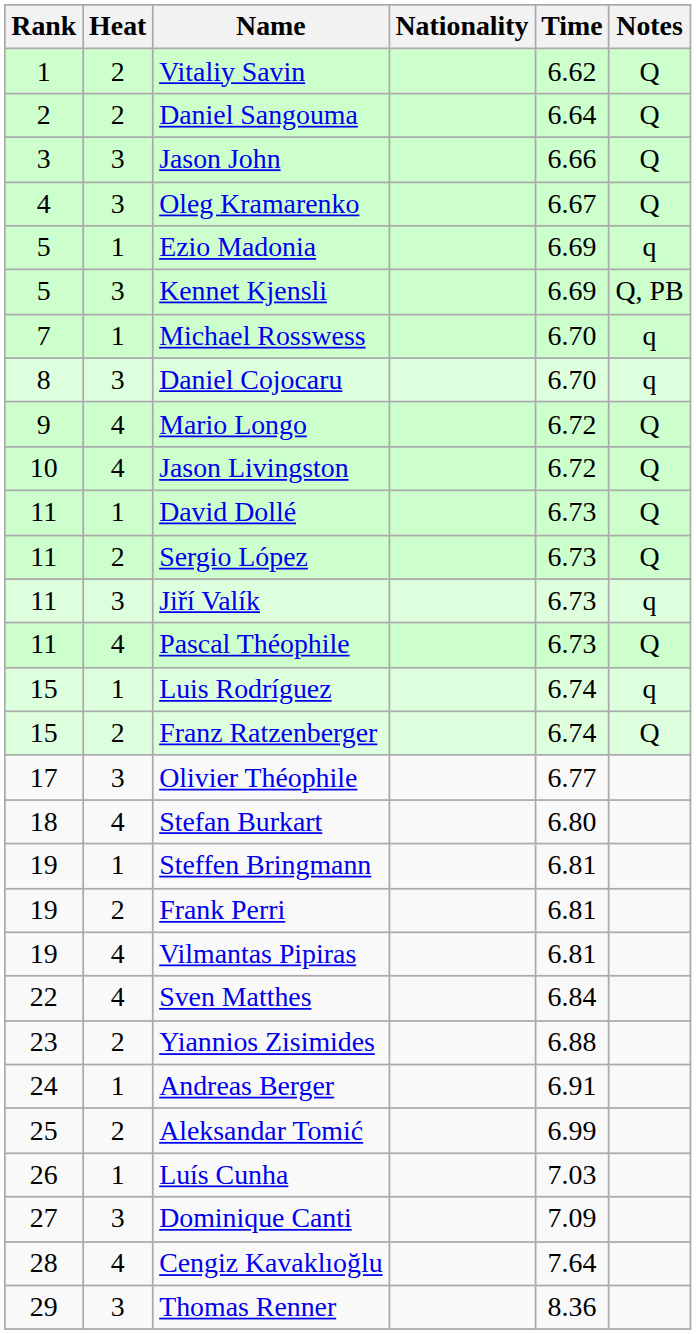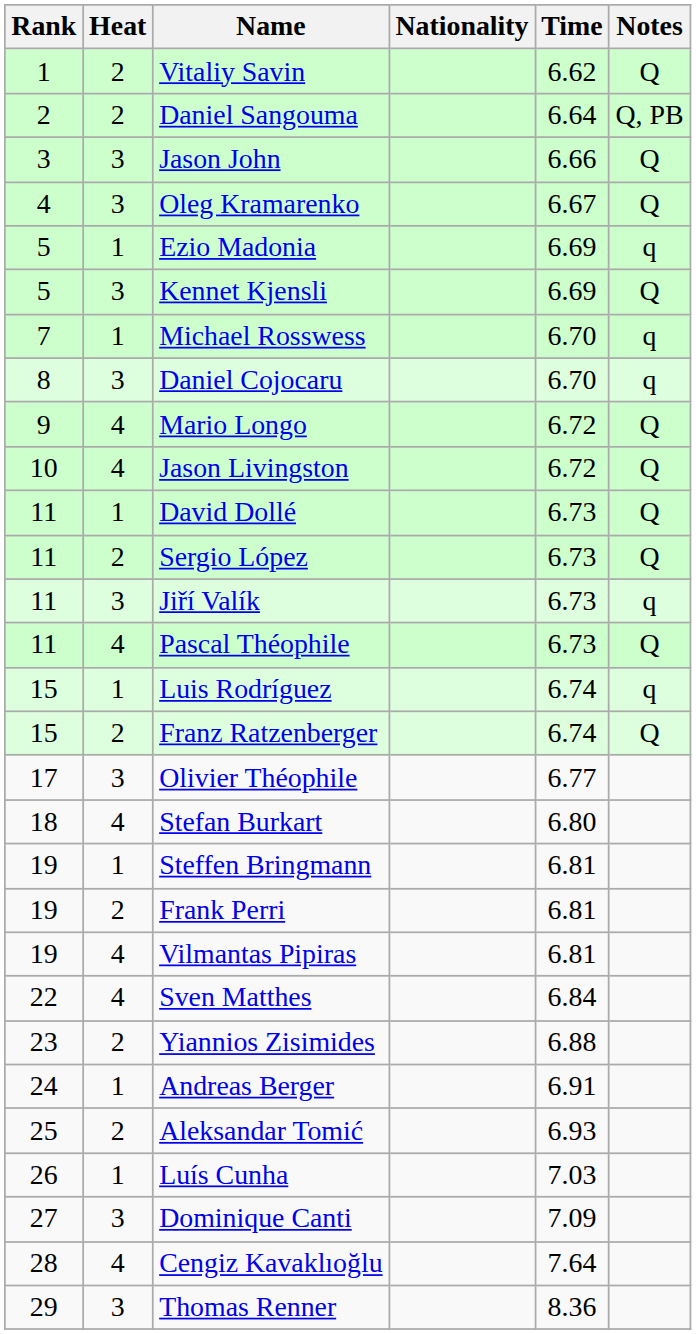Daniel Sangouma | Notes: Q -> Q, PB
Kennet Kjensli | Notes: Q, PB -> Q
Aleksandar Tomić | Time: 6.99 -> 6.93
